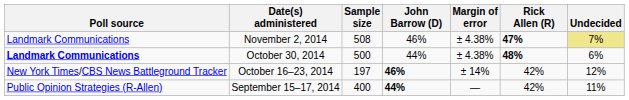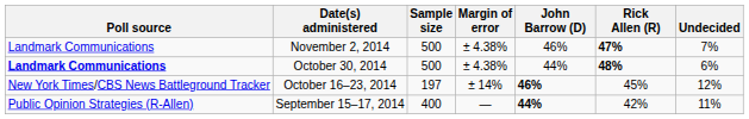columns swapped: Margin of error <-> John Barrow (D)
November 2, 2014 | Sample size: 508 -> 500
November 2, 2014 | Undecided: khaki background -> no background
October 16–23, 2014 | Rick Allen (R): 42% -> 45%
